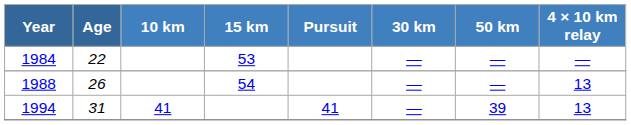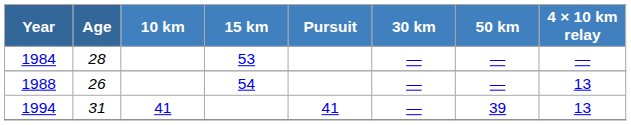1984 | Age: 22 -> 28
